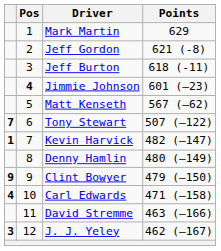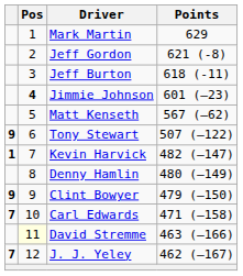Tony Stewart | column 1: 7 -> 9
Carl Edwards | column 1: 4 -> 7
David Stremme | Pos: no background -> lightyellow background
J. J. Yeley | column 1: 3 -> 7
